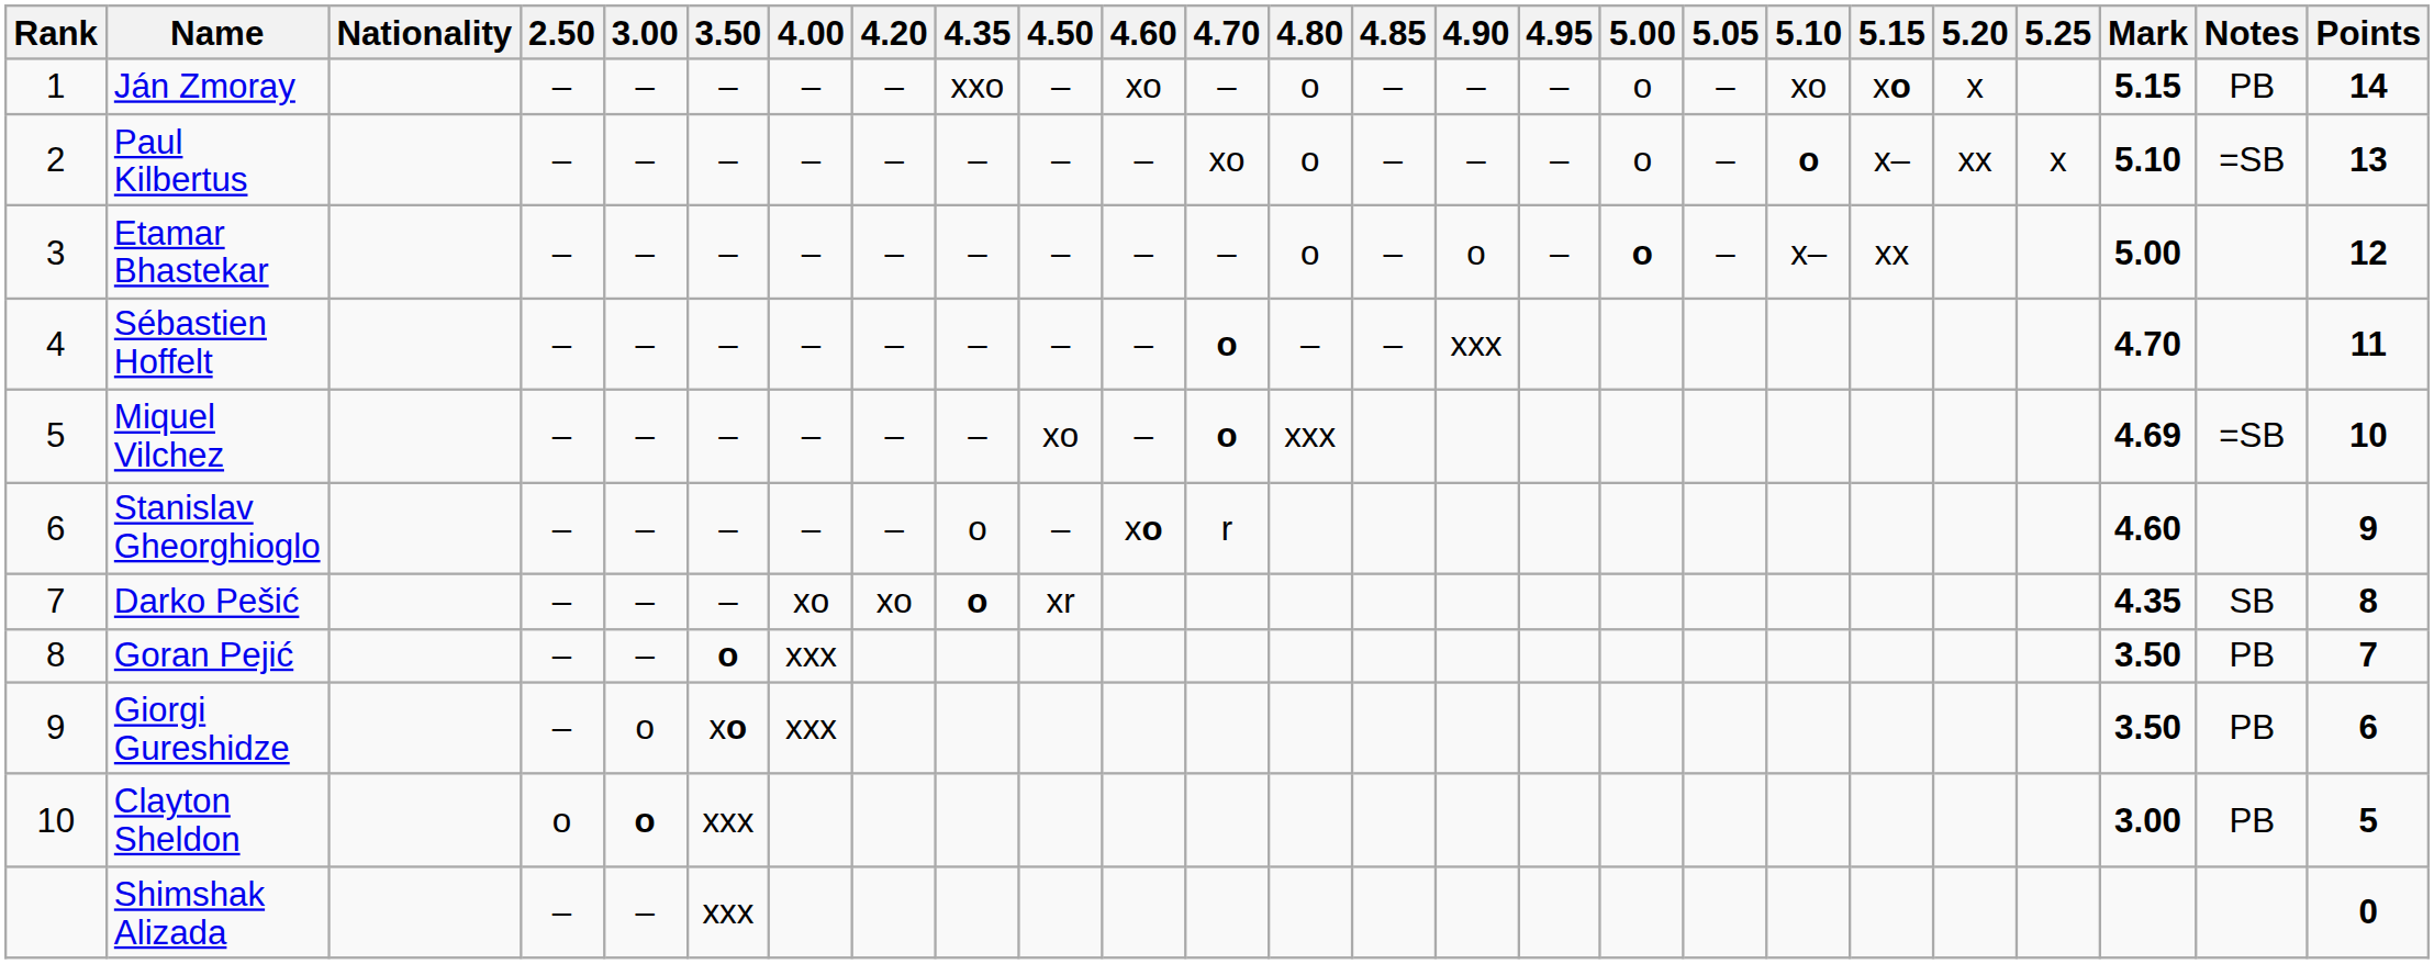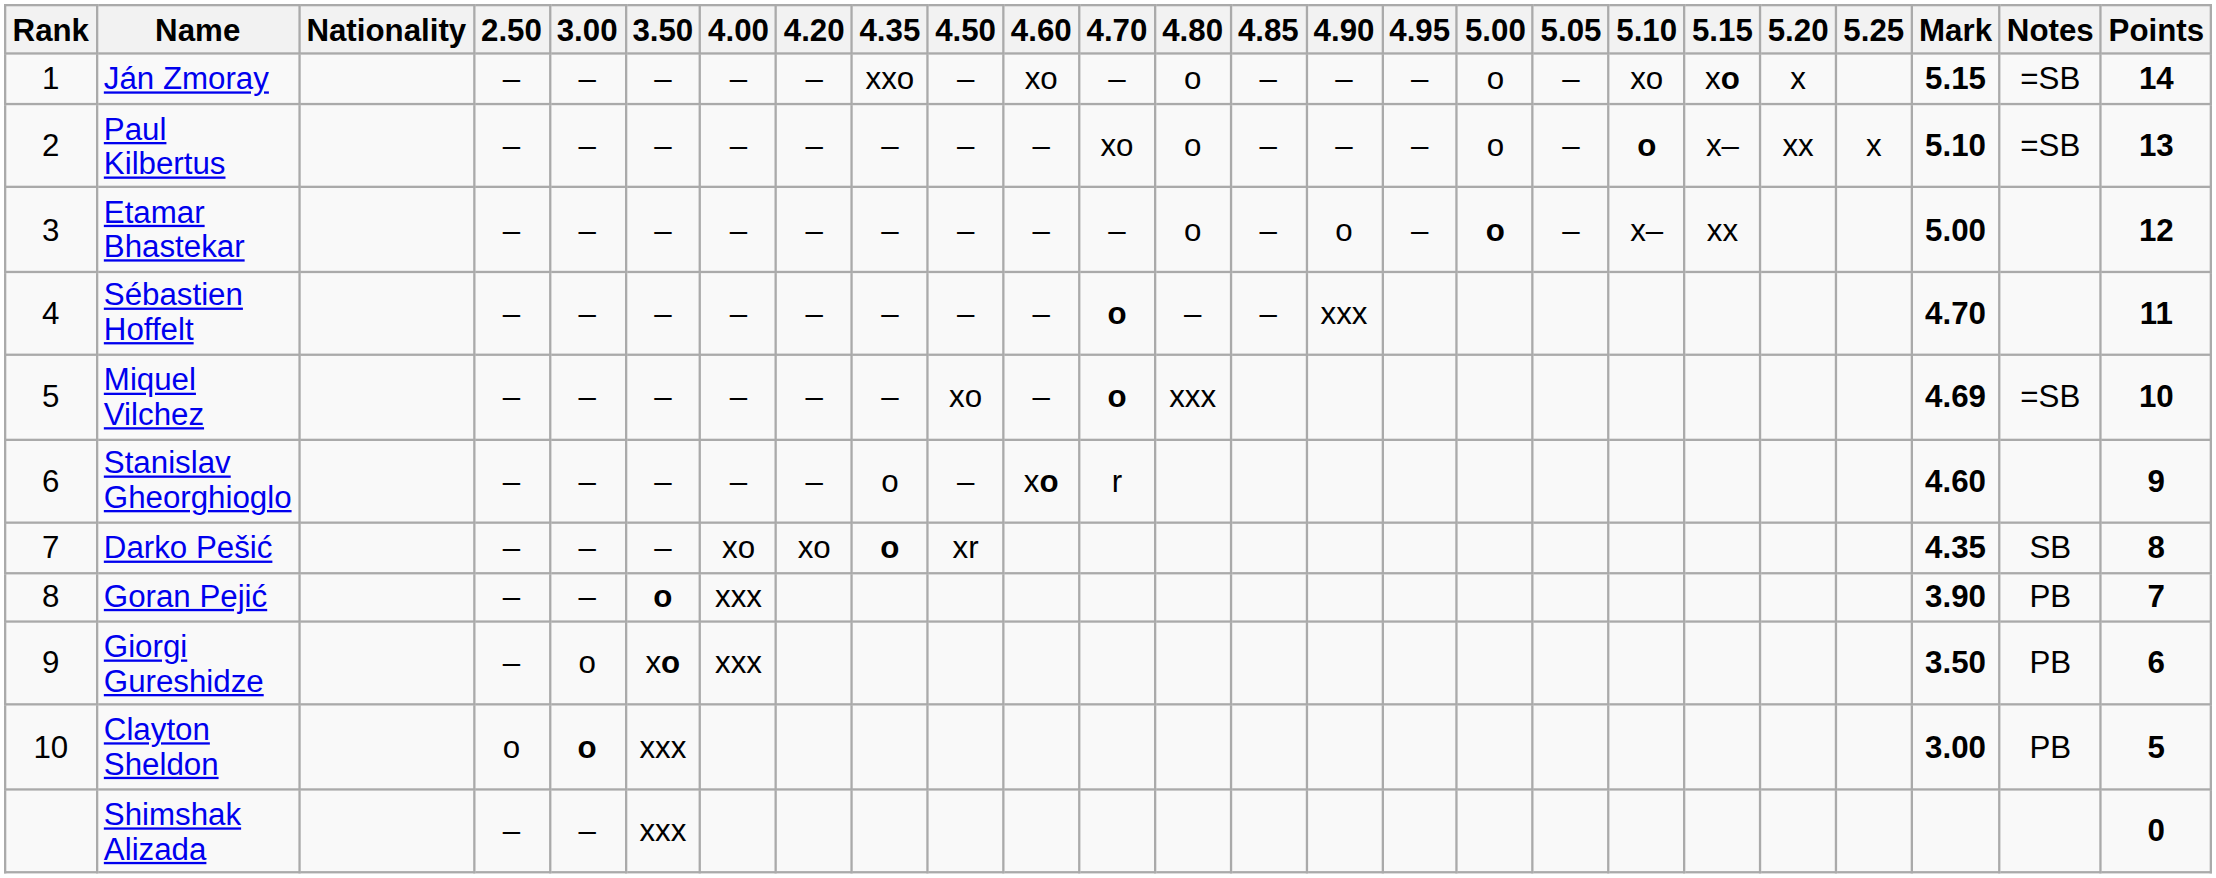Ján Zmoray | Notes: PB -> =SB
Goran Pejić | Mark: 3.50 -> 3.90
